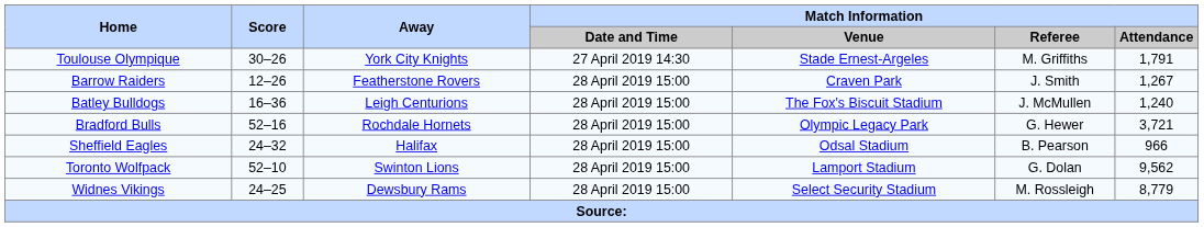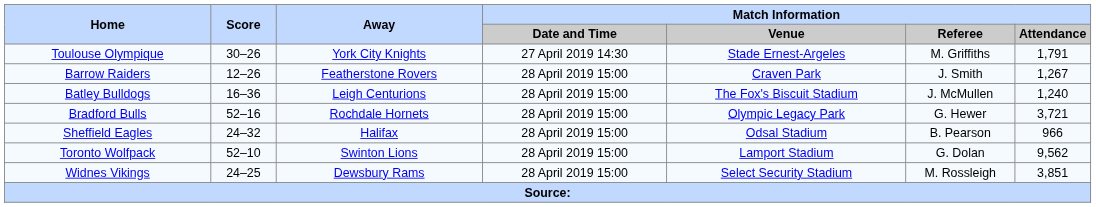Widnes Vikings | Match Information / Attendance: 8,779 -> 3,851
